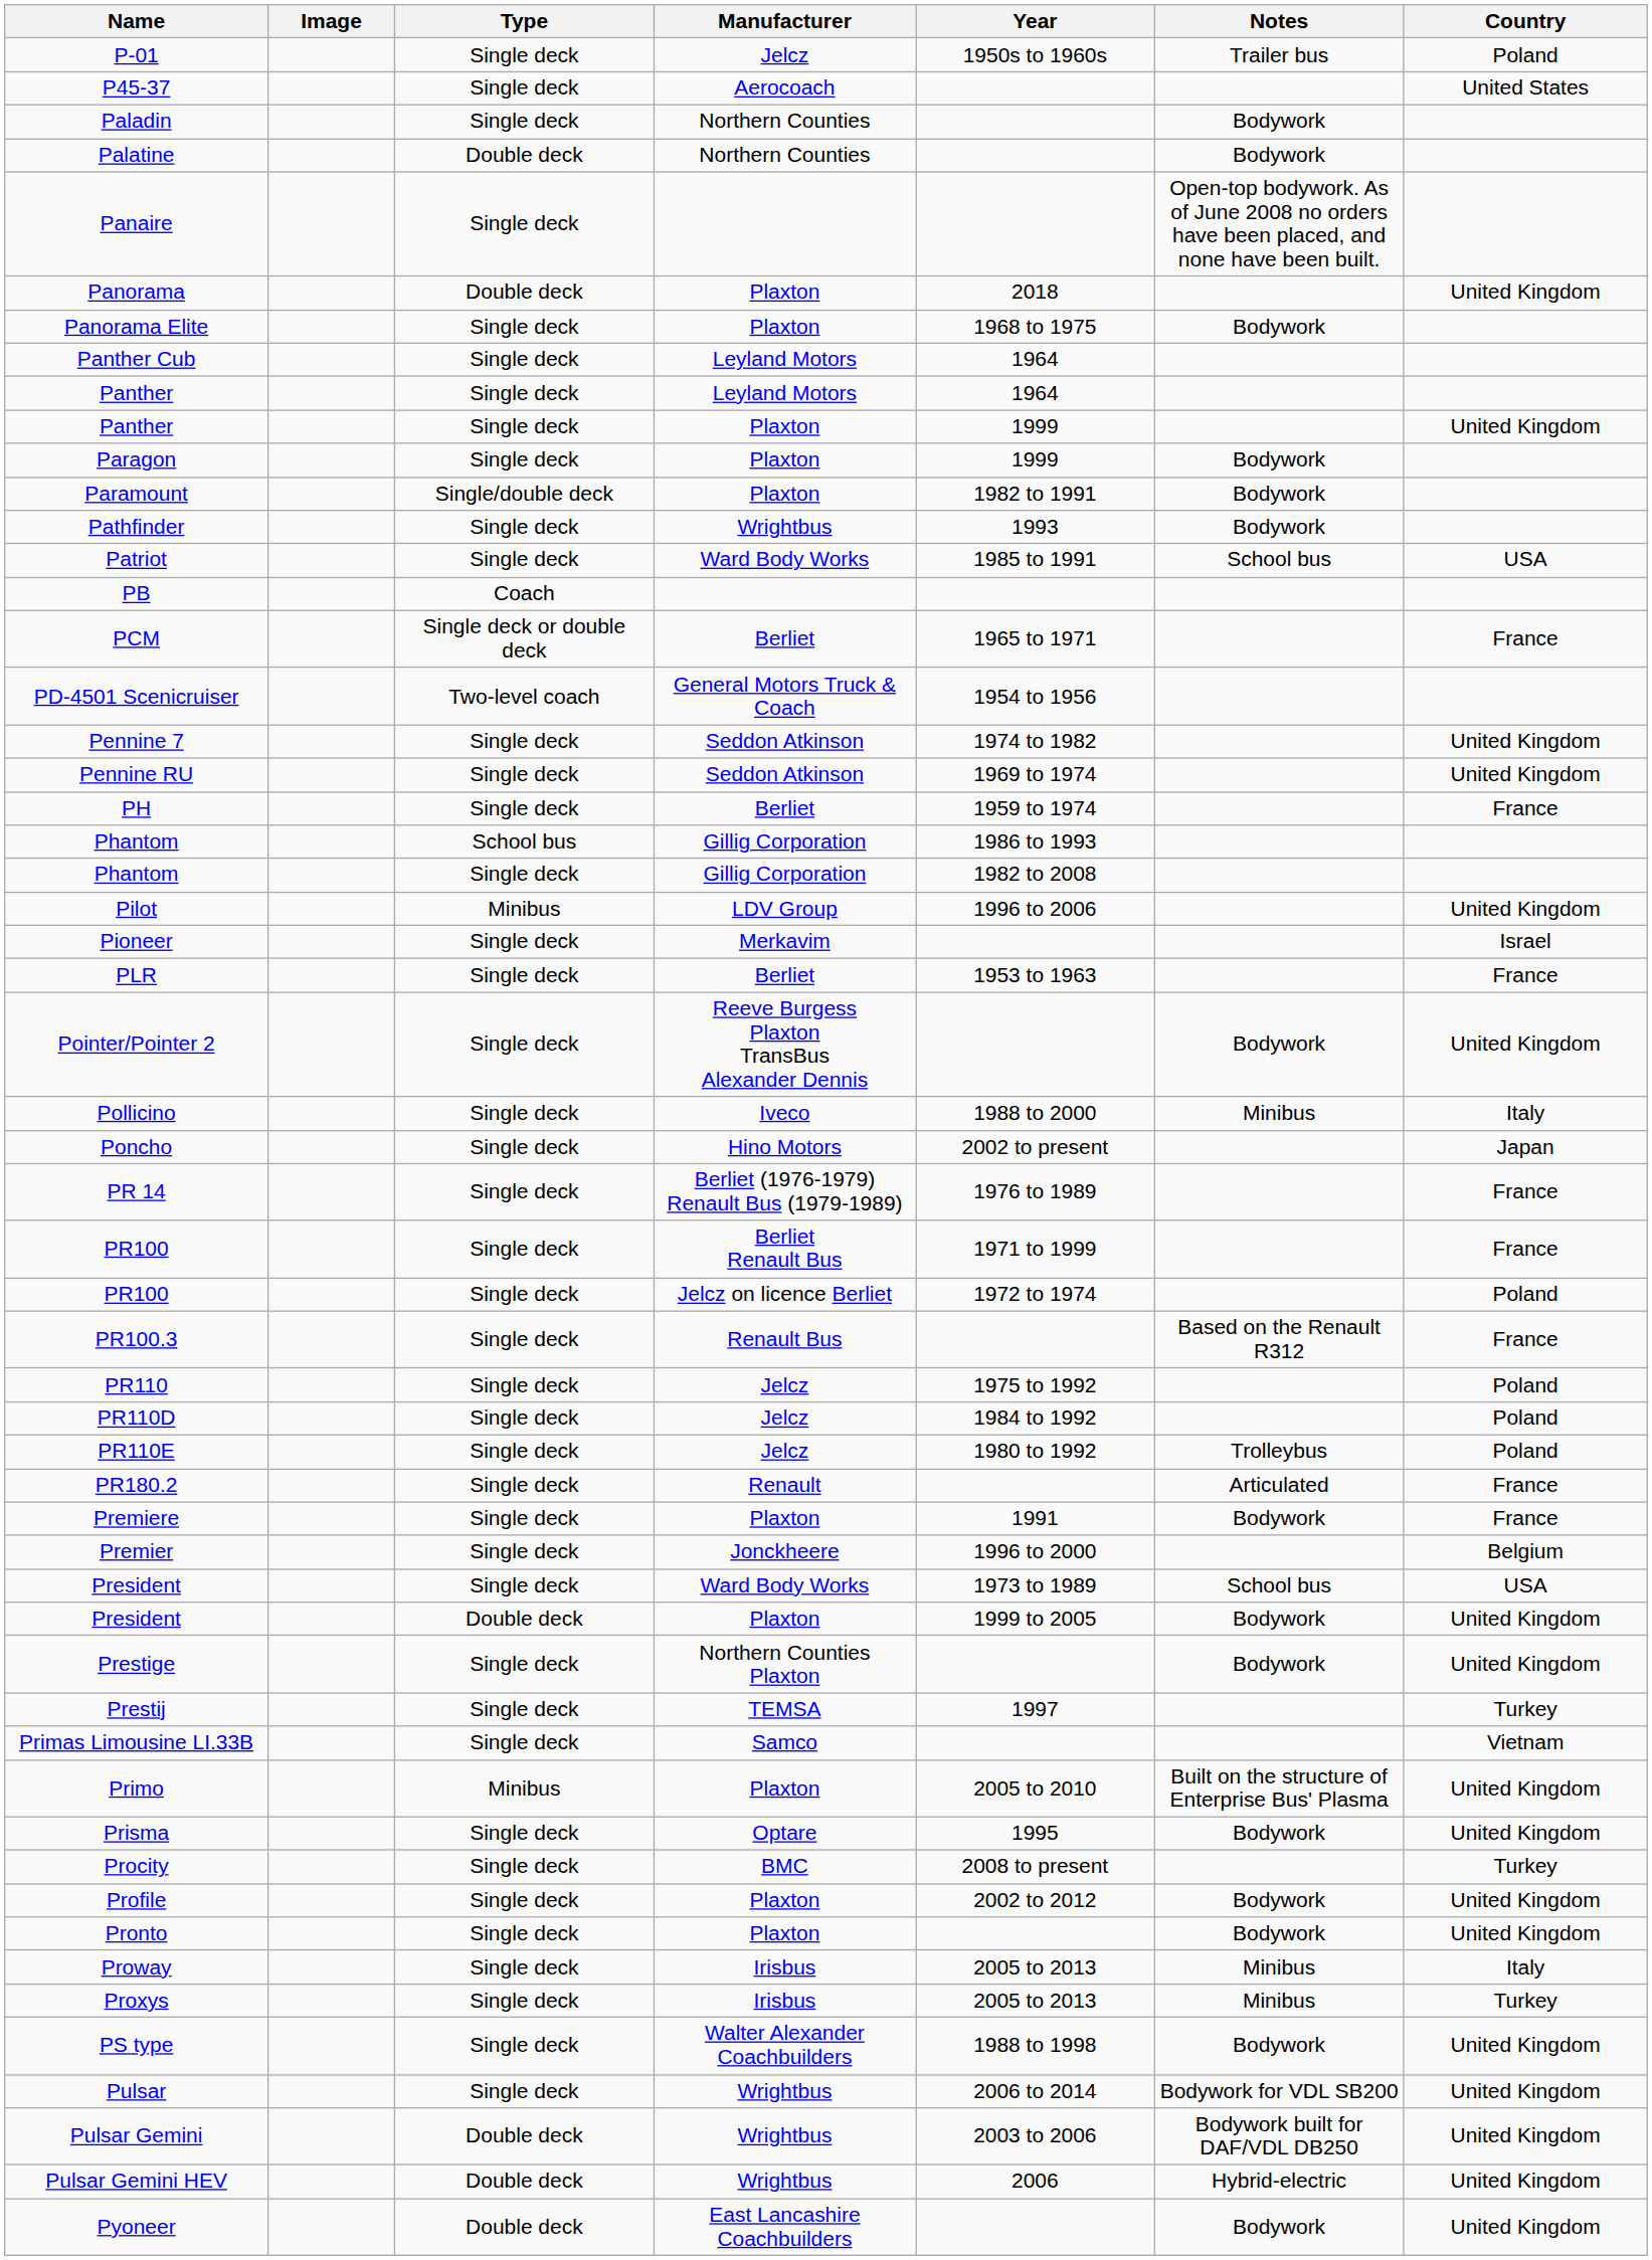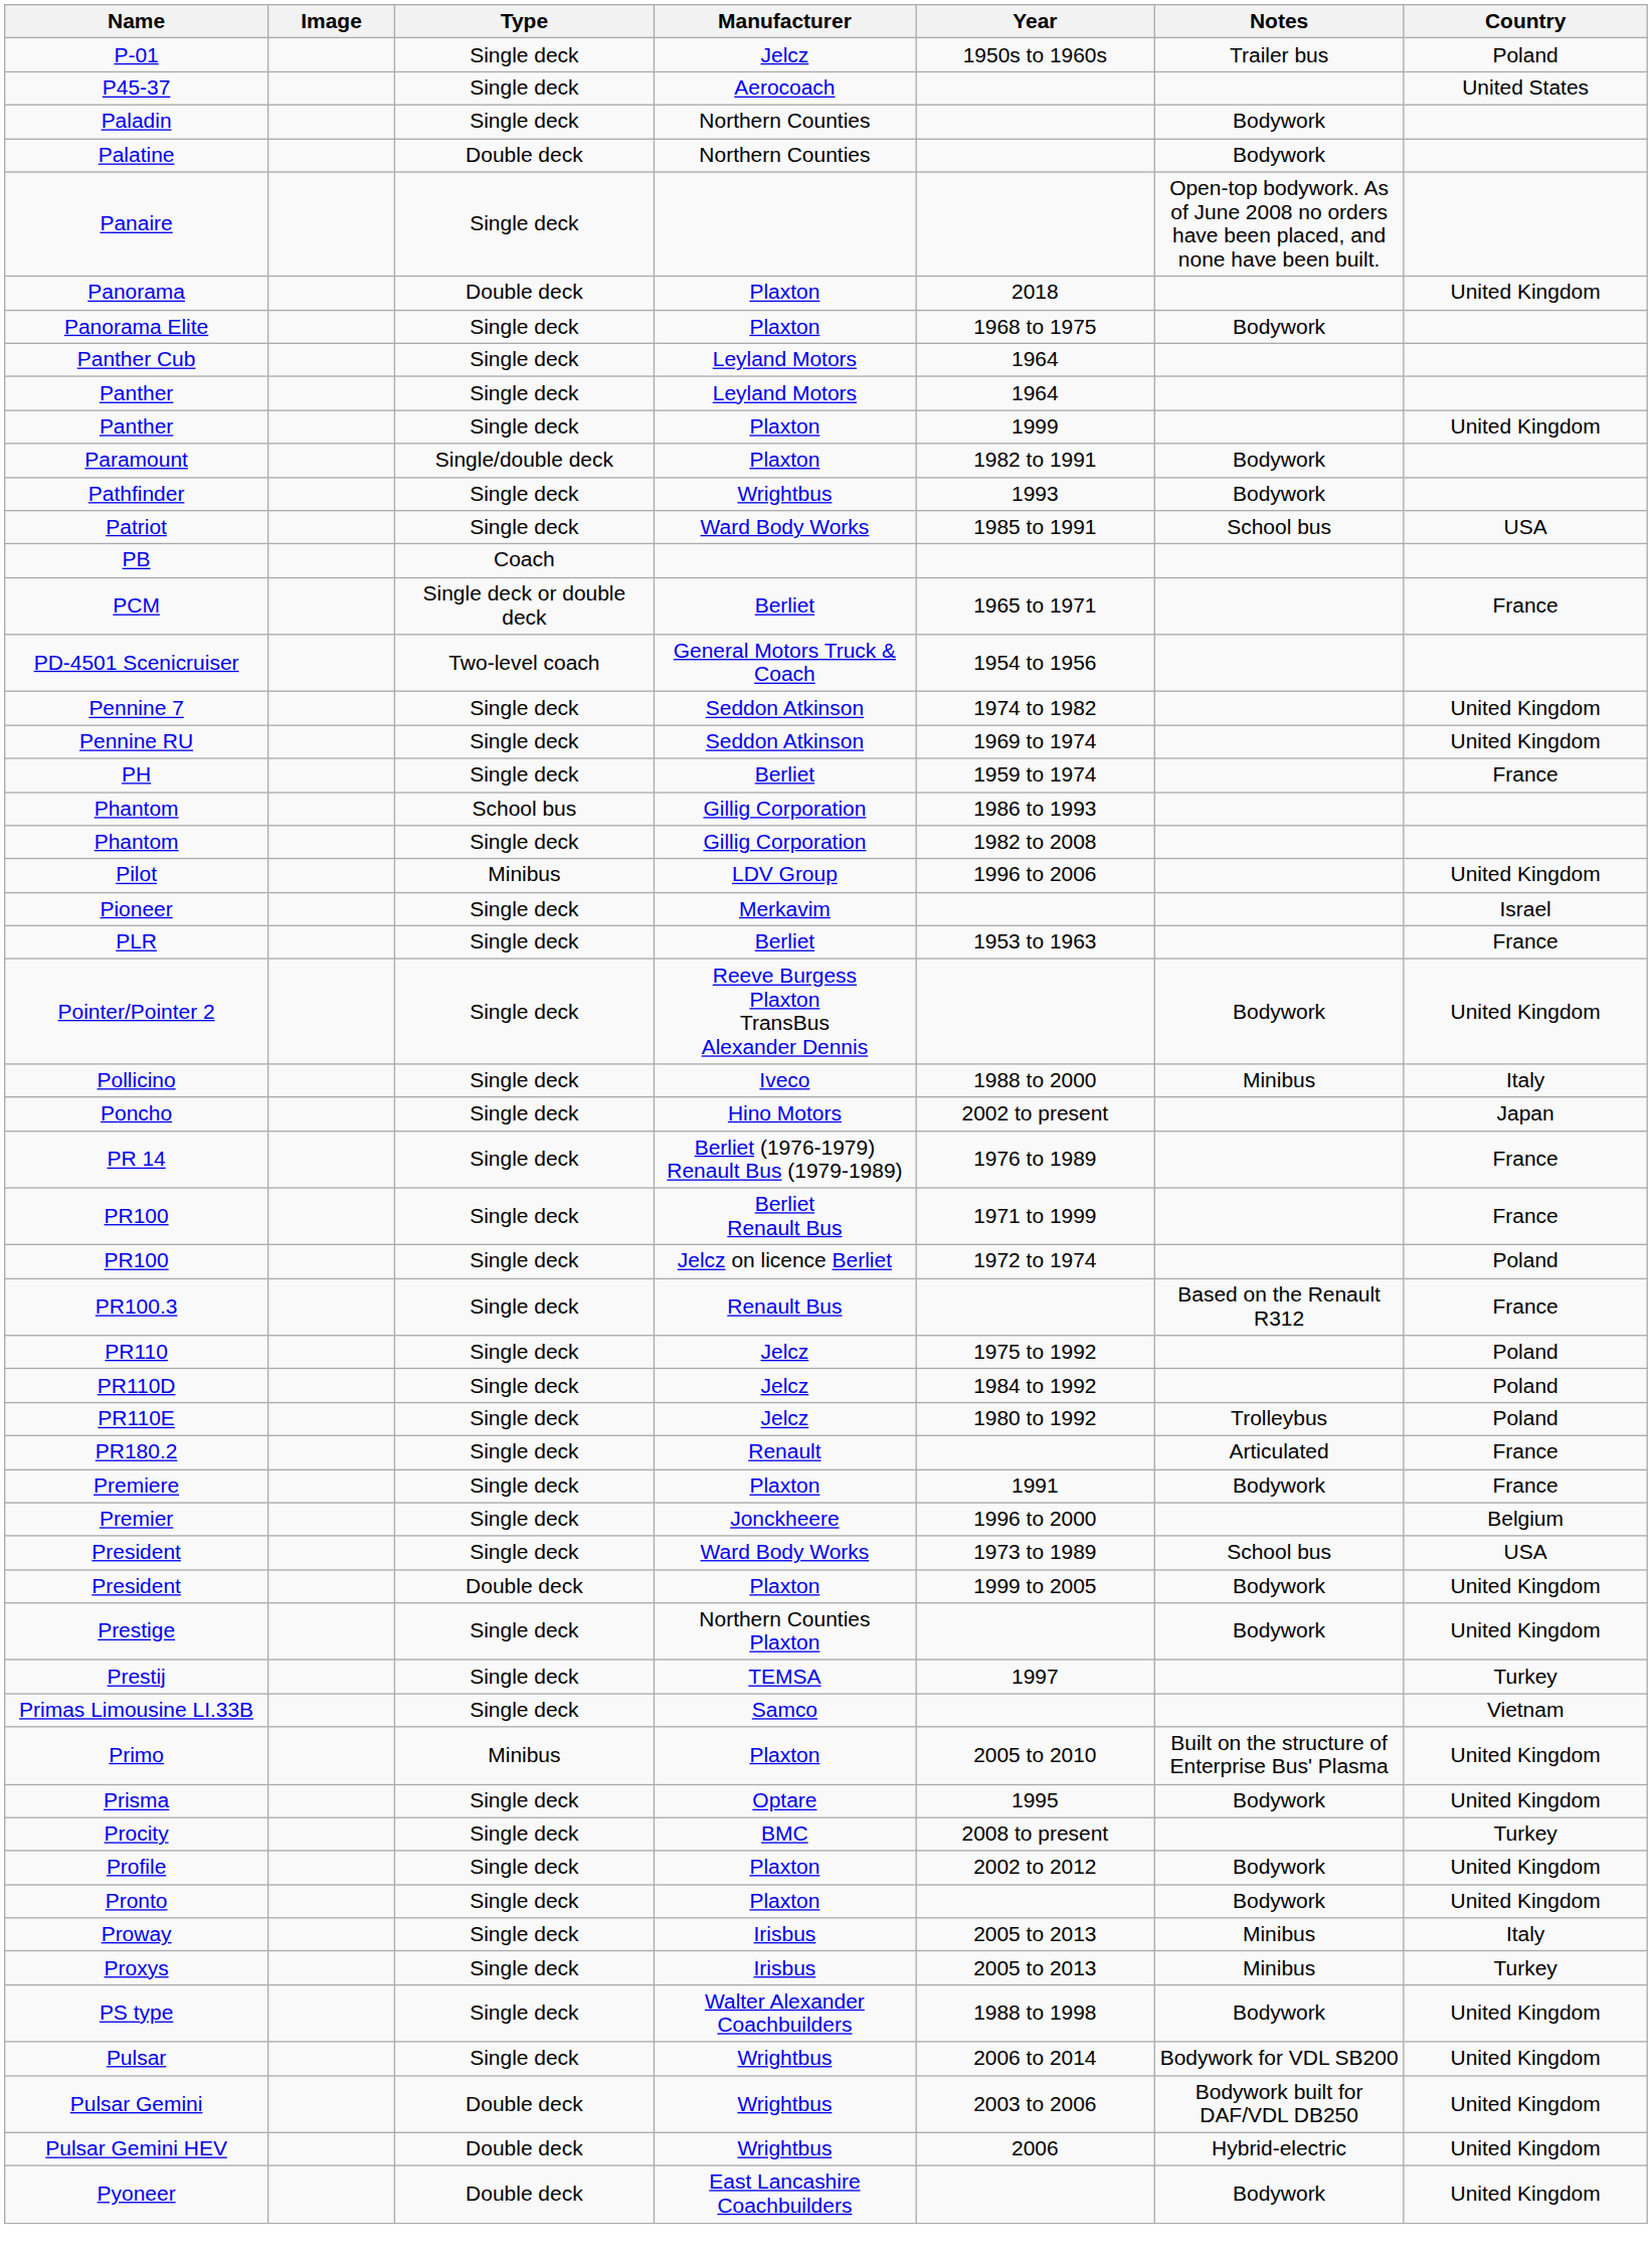- row: Paragon | Single deck | Plaxton | 1999 | Bodywork
